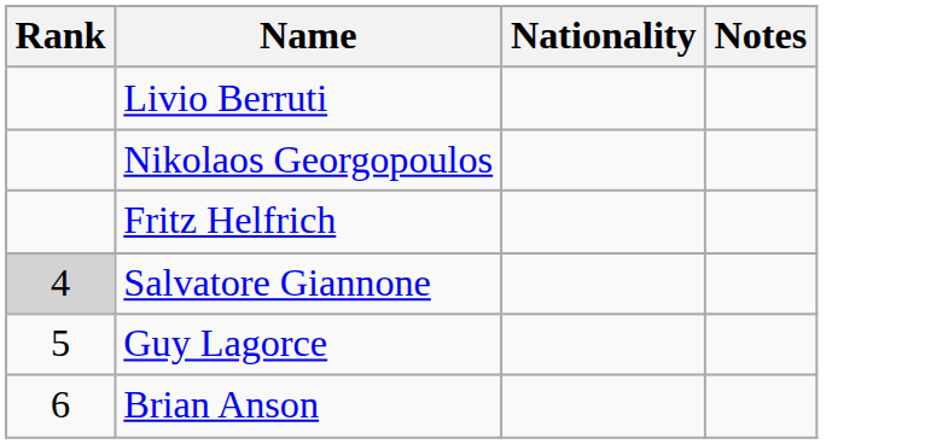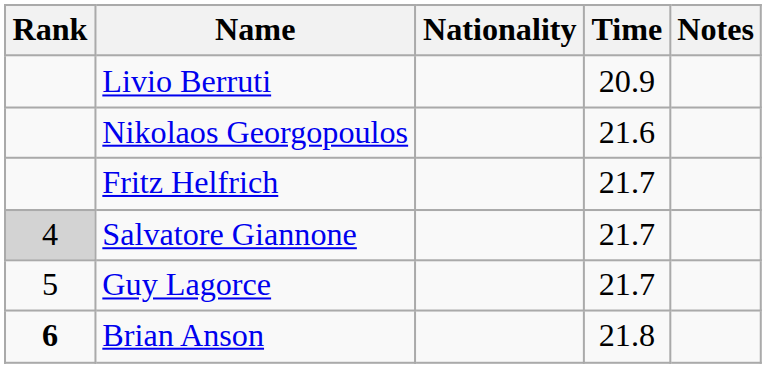+ column: Time | 20.9 | 21.6 | 21.7 | 21.7 | 21.7 | 21.8
Brian Anson | Rank: normal -> bold
